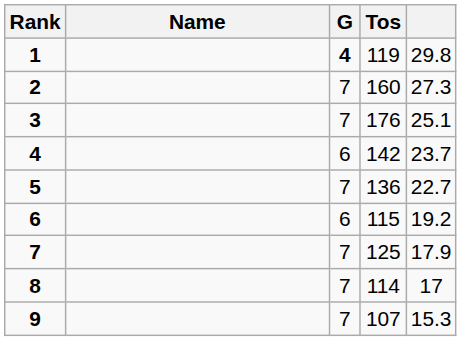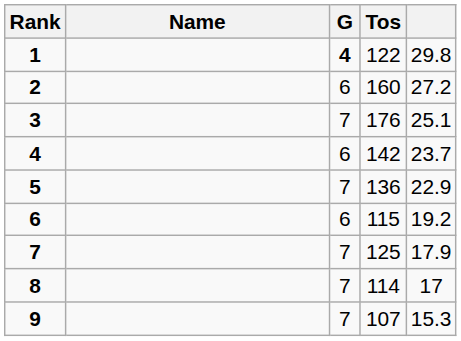1 | Tos: 119 -> 122
2 | G: 7 -> 6
2 | column 5: 27.3 -> 27.2
5 | column 5: 22.7 -> 22.9
